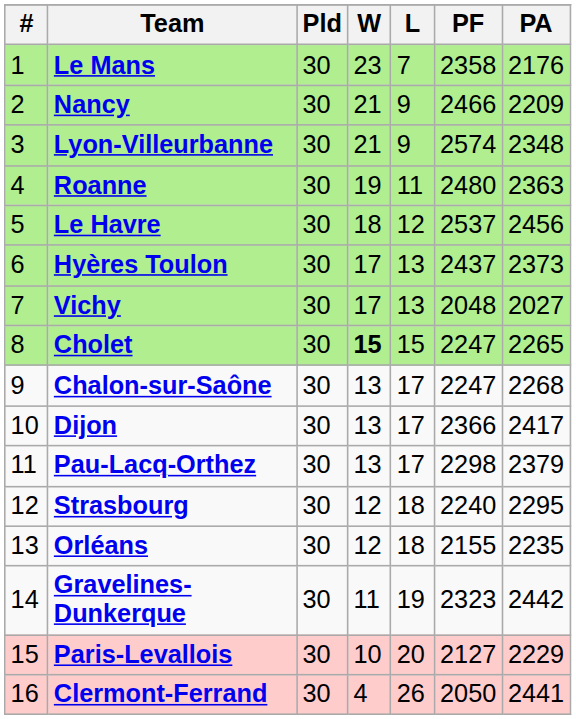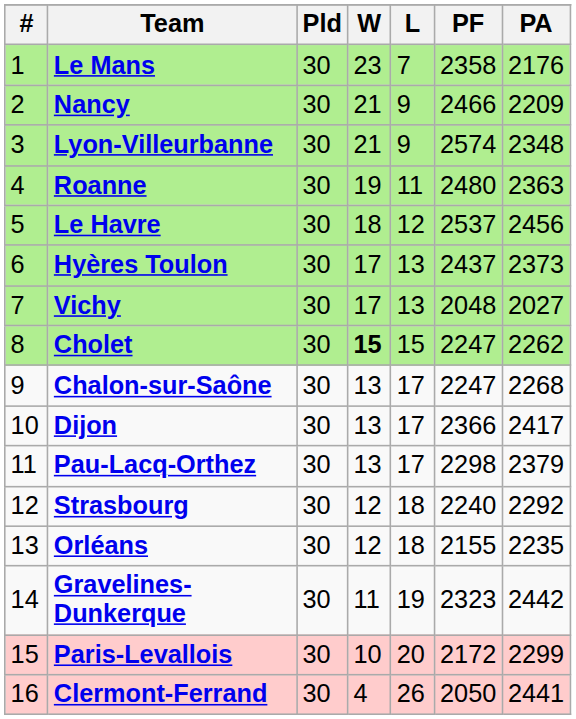Cholet | PA: 2265 -> 2262
Strasbourg | PA: 2295 -> 2292
Paris-Levallois | PF: 2127 -> 2172
Paris-Levallois | PA: 2229 -> 2299
